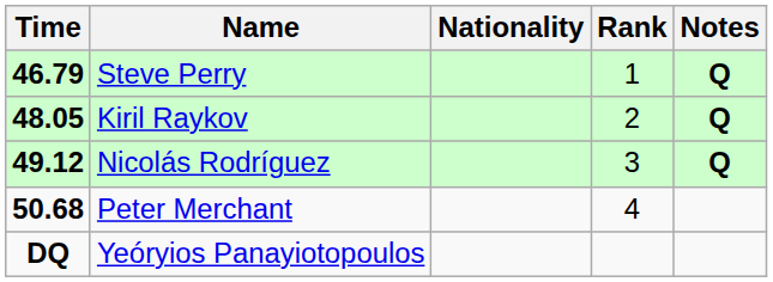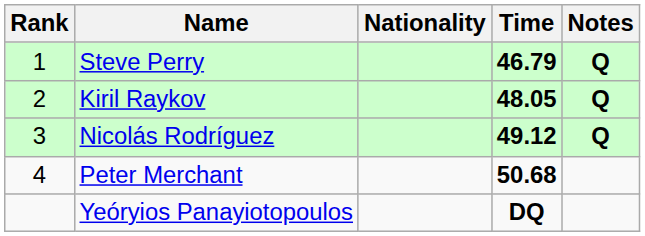columns swapped: Rank <-> Time
